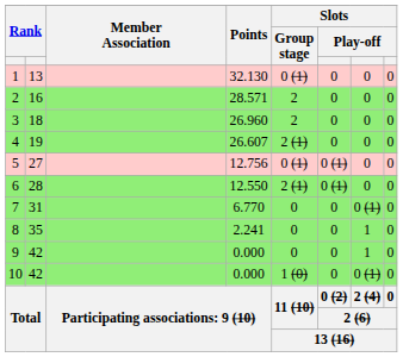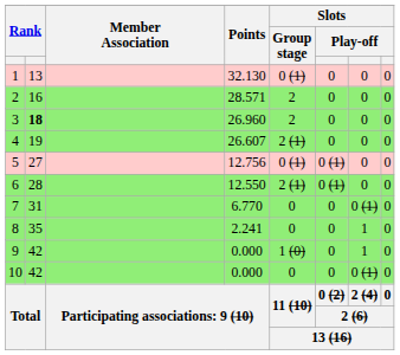3 | column 2: normal -> bold
9 | Slots / Group stage: 0 -> 1 (0)
10 | Slots / Group stage: 1 (0) -> 0
